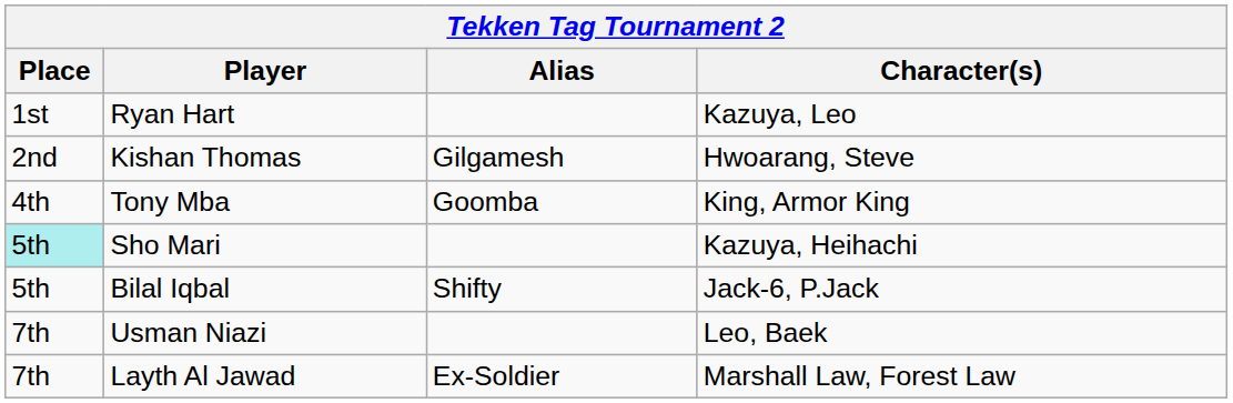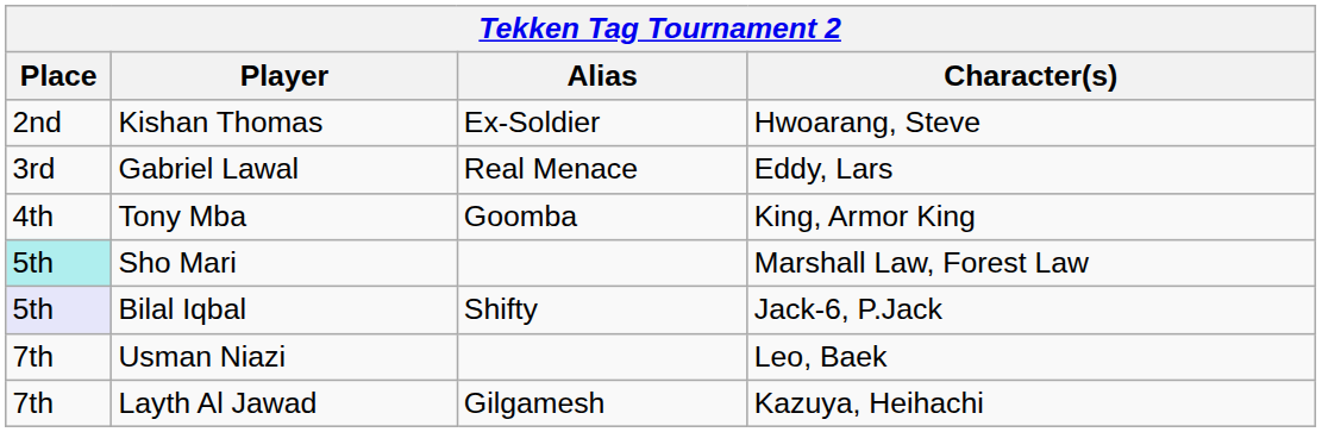- row: 1st | Ryan Hart | Kazuya, Leo
Kishan Thomas | Alias: Gilgamesh -> Ex-Soldier
+ row: 3rd | Gabriel Lawal | Real Menace | Eddy, Lars
Sho Mari | Character(s): Kazuya, Heihachi -> Marshall Law, Forest Law
Bilal Iqbal | Place: no background -> lavender background
Layth Al Jawad | Alias: Ex-Soldier -> Gilgamesh
Layth Al Jawad | Character(s): Marshall Law, Forest Law -> Kazuya, Heihachi
